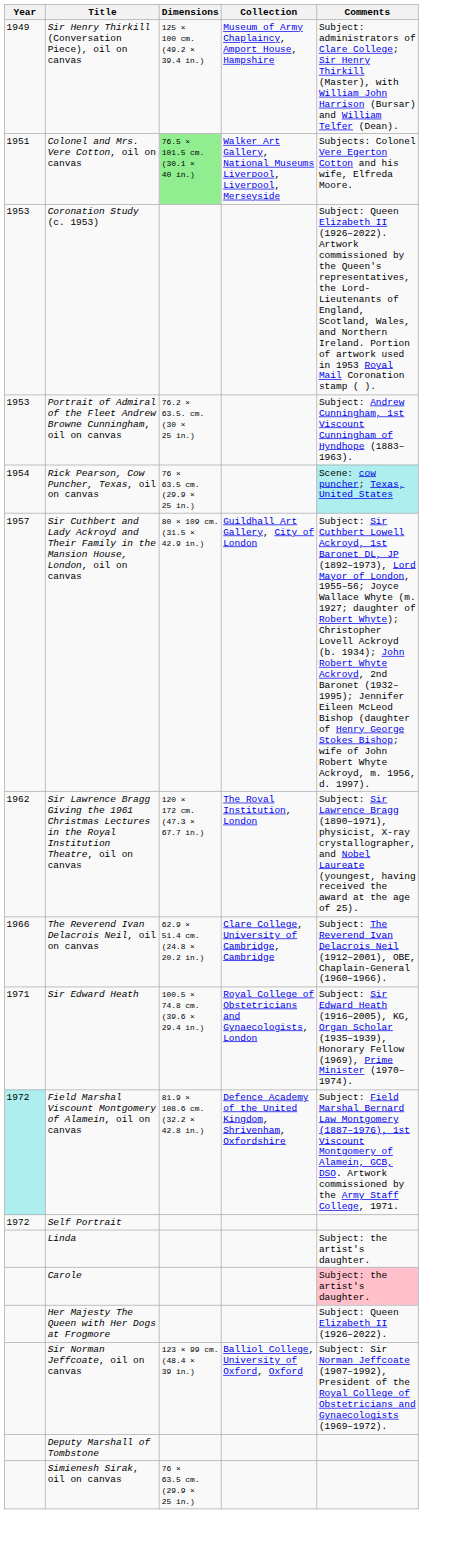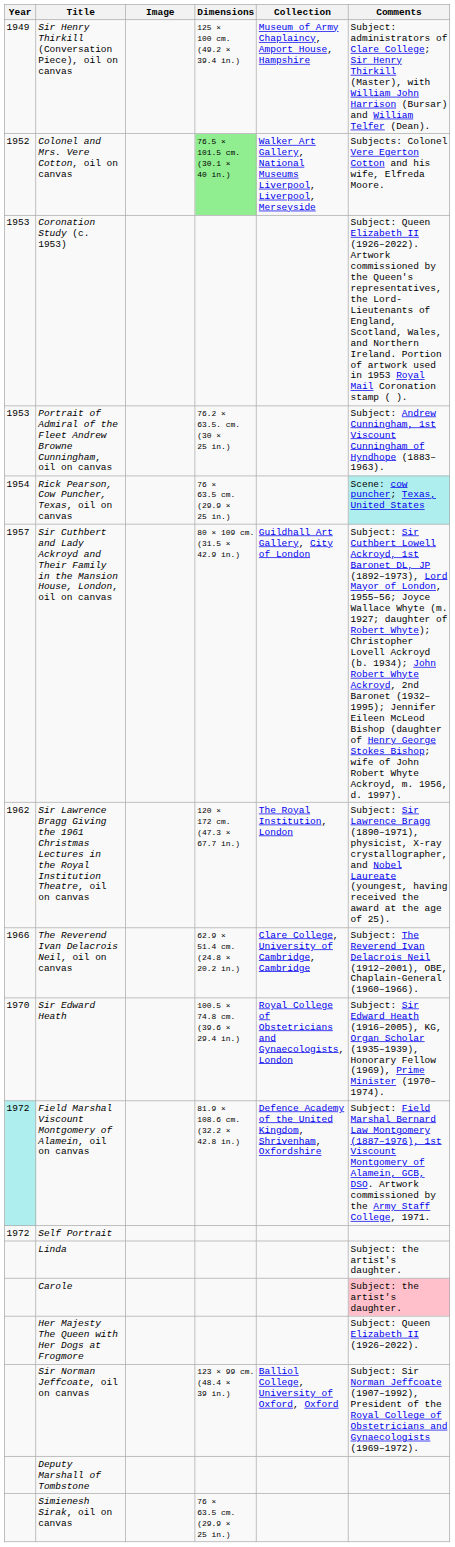+ column: Image
Colonel and Mrs. Vere Cotton, oil on canvas | Year: 1951 -> 1952
Sir Edward Heath | Year: 1971 -> 1970
